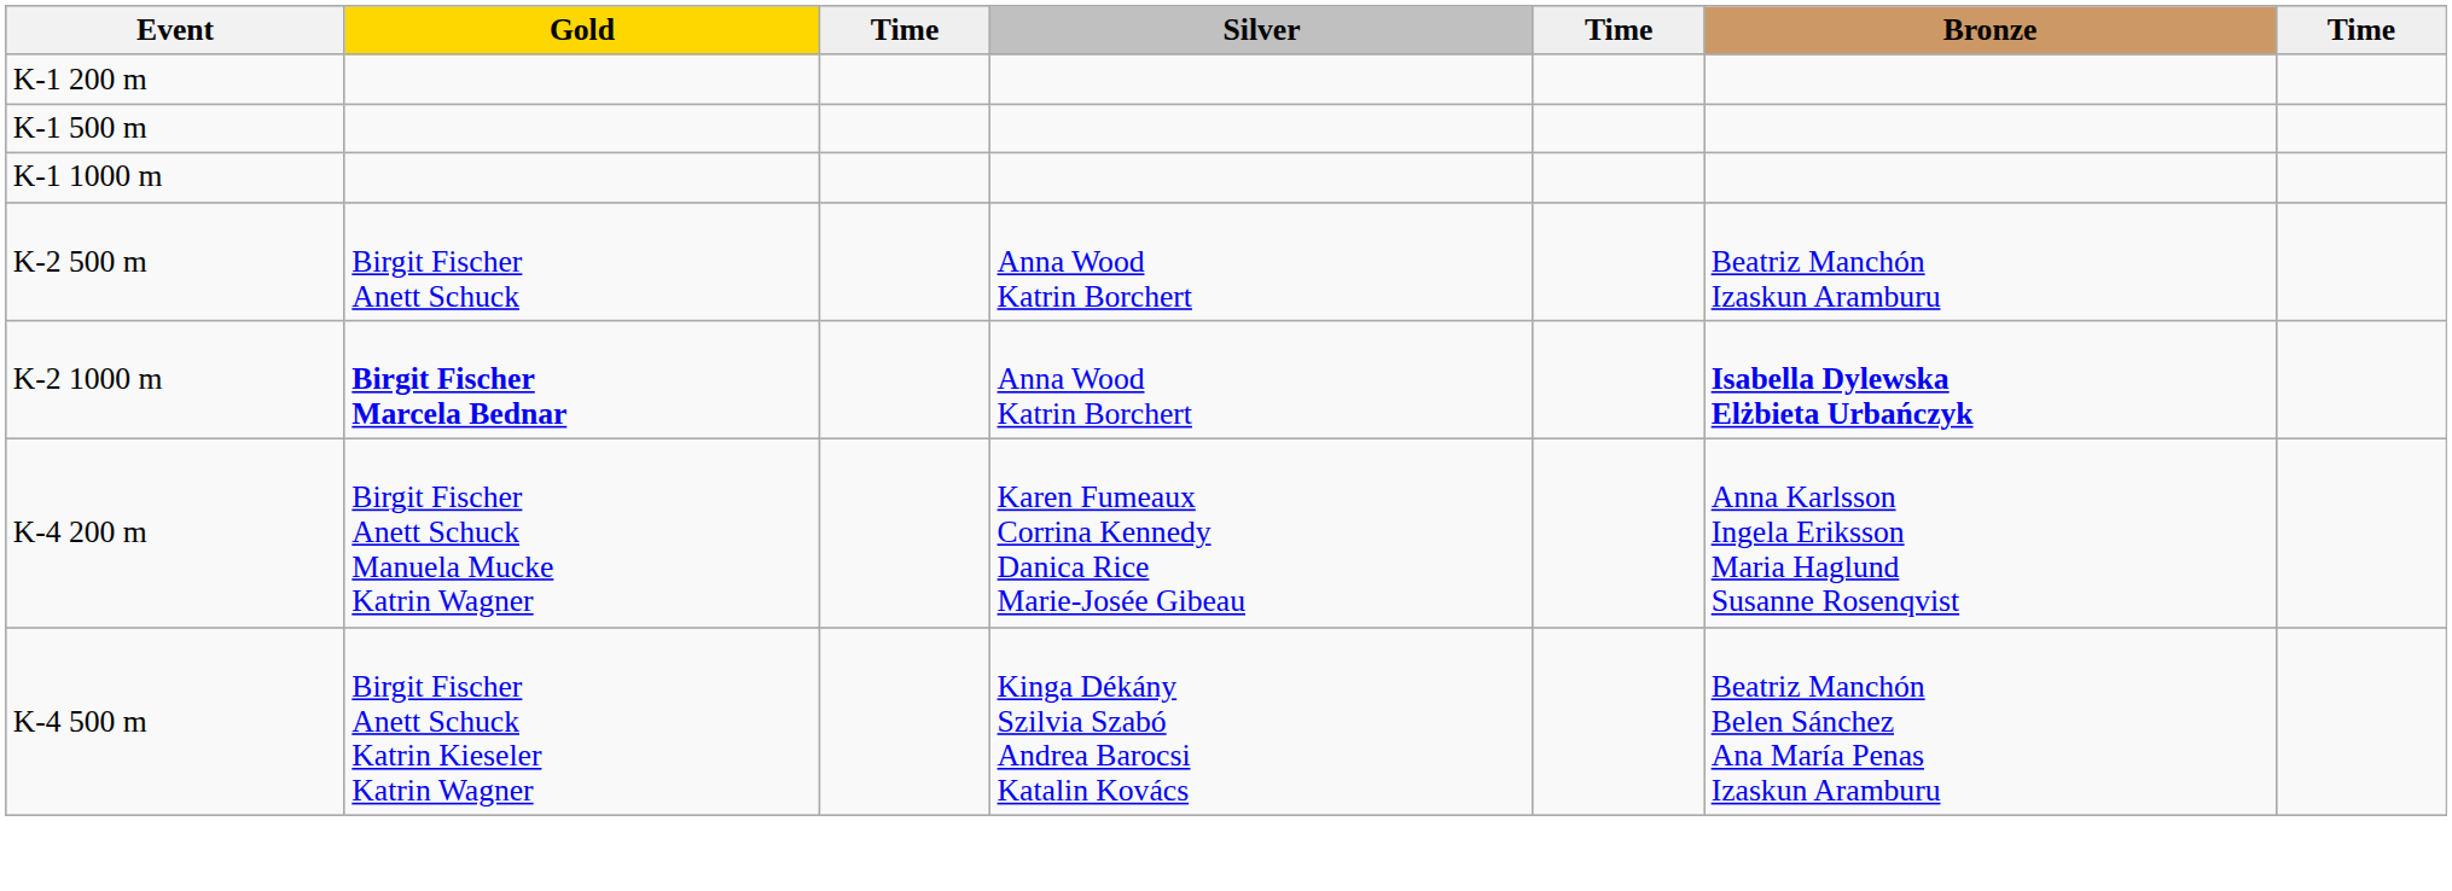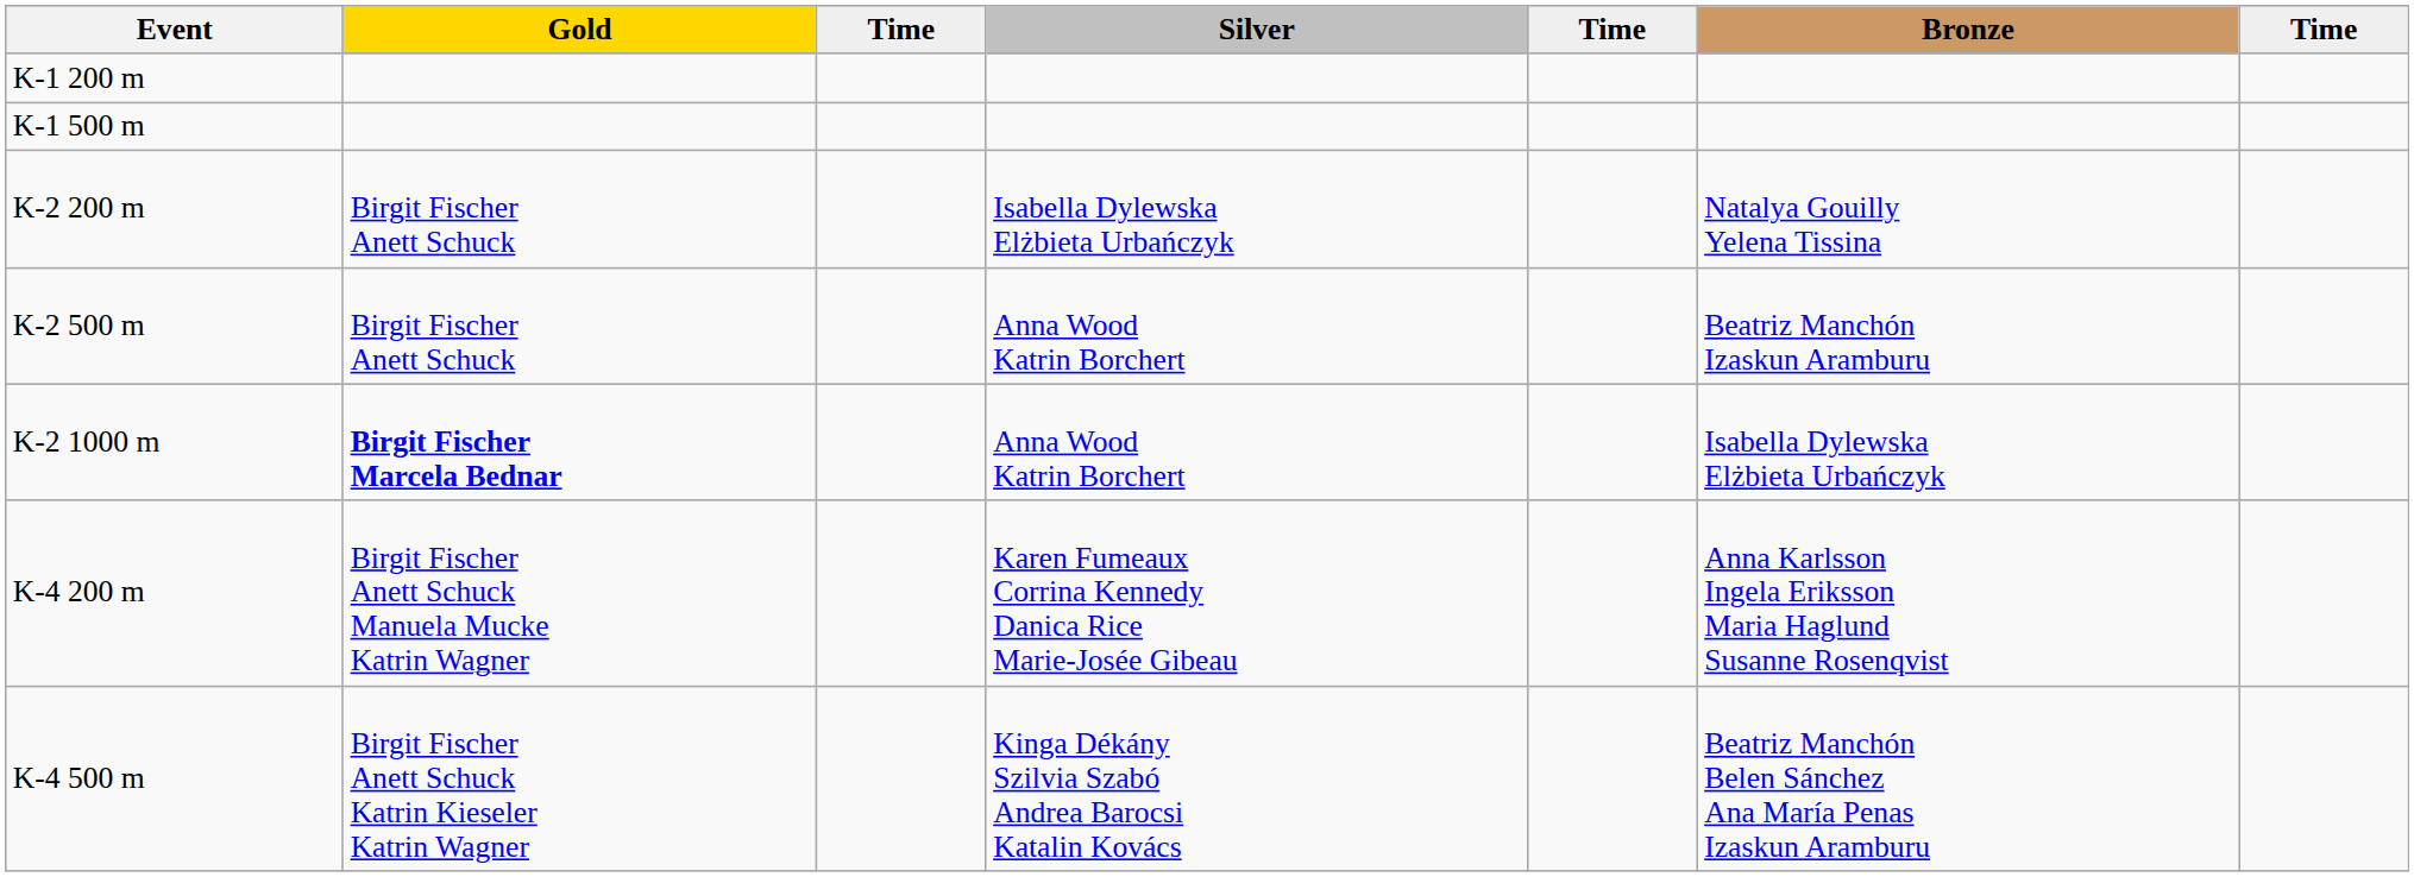- row: K-1 1000 m
+ row: K-2 200 m | Birgit Fischer Anett Schuck | Isabella Dylewska Elżbieta Urbańczyk | Natalya Gouilly Yelena Tissina
K-2 1000 m | Bronze: bold -> normal
